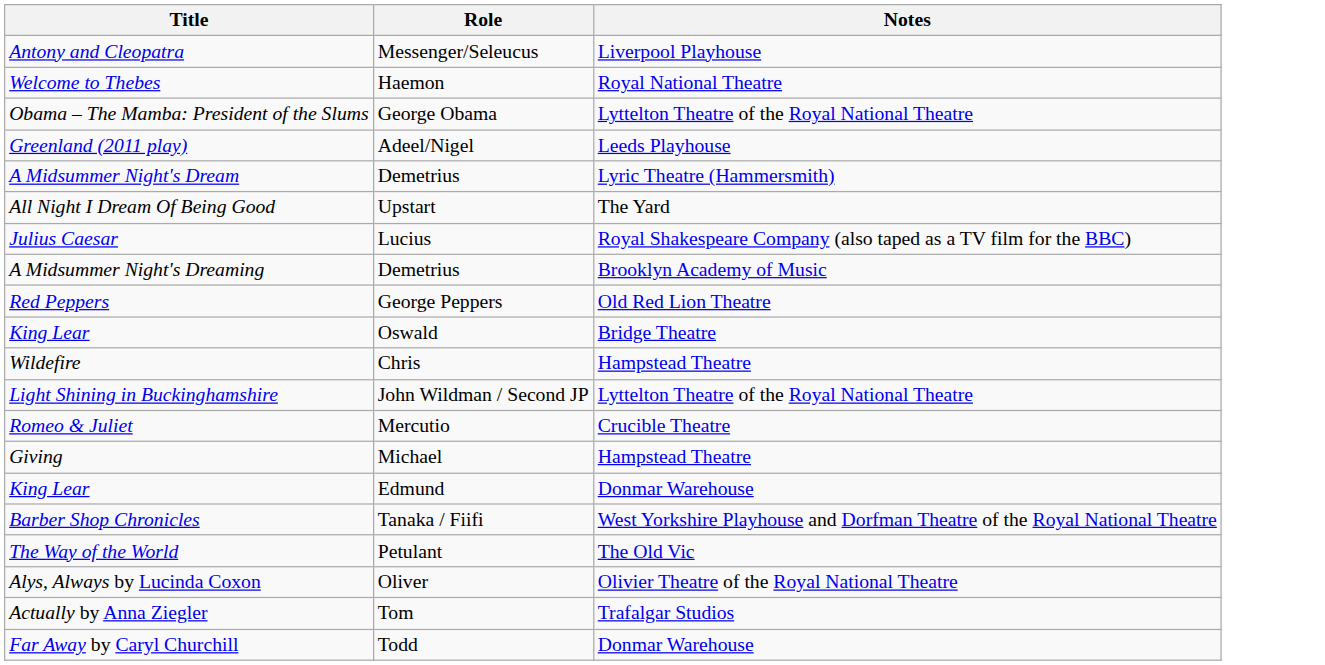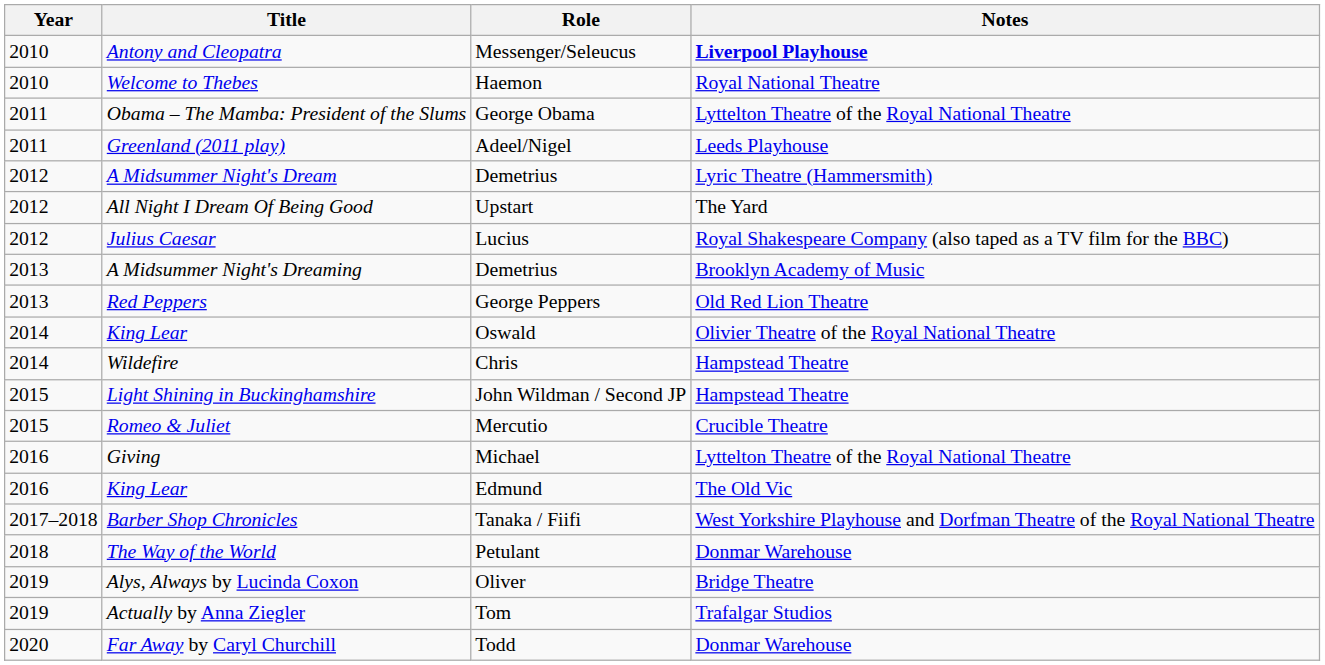+ column: Year | 2010 | 2010 | 2011 | 2011 | 2012 | 2012 | 2012 | 2013 | 2013 | 2014 | 2014 | 2015 | 2015 | 2016 | 2016 | 2017–2018 | 2018 | 2019 | 2019 | 2020
Antony and Cleopatra | Notes: normal -> bold
King Lear / Oswald | Notes: Bridge Theatre -> Olivier Theatre of the Royal National Theatre
Light Shining in Buckinghamshire | Notes: Lyttelton Theatre of the Royal National Theatre -> Hampstead Theatre
Giving | Notes: Hampstead Theatre -> Lyttelton Theatre of the Royal National Theatre
King Lear / Edmund | Notes: Donmar Warehouse -> The Old Vic
The Way of the World | Notes: The Old Vic -> Donmar Warehouse
Alys, Always by Lucinda Coxon | Notes: Olivier Theatre of the Royal National Theatre -> Bridge Theatre
